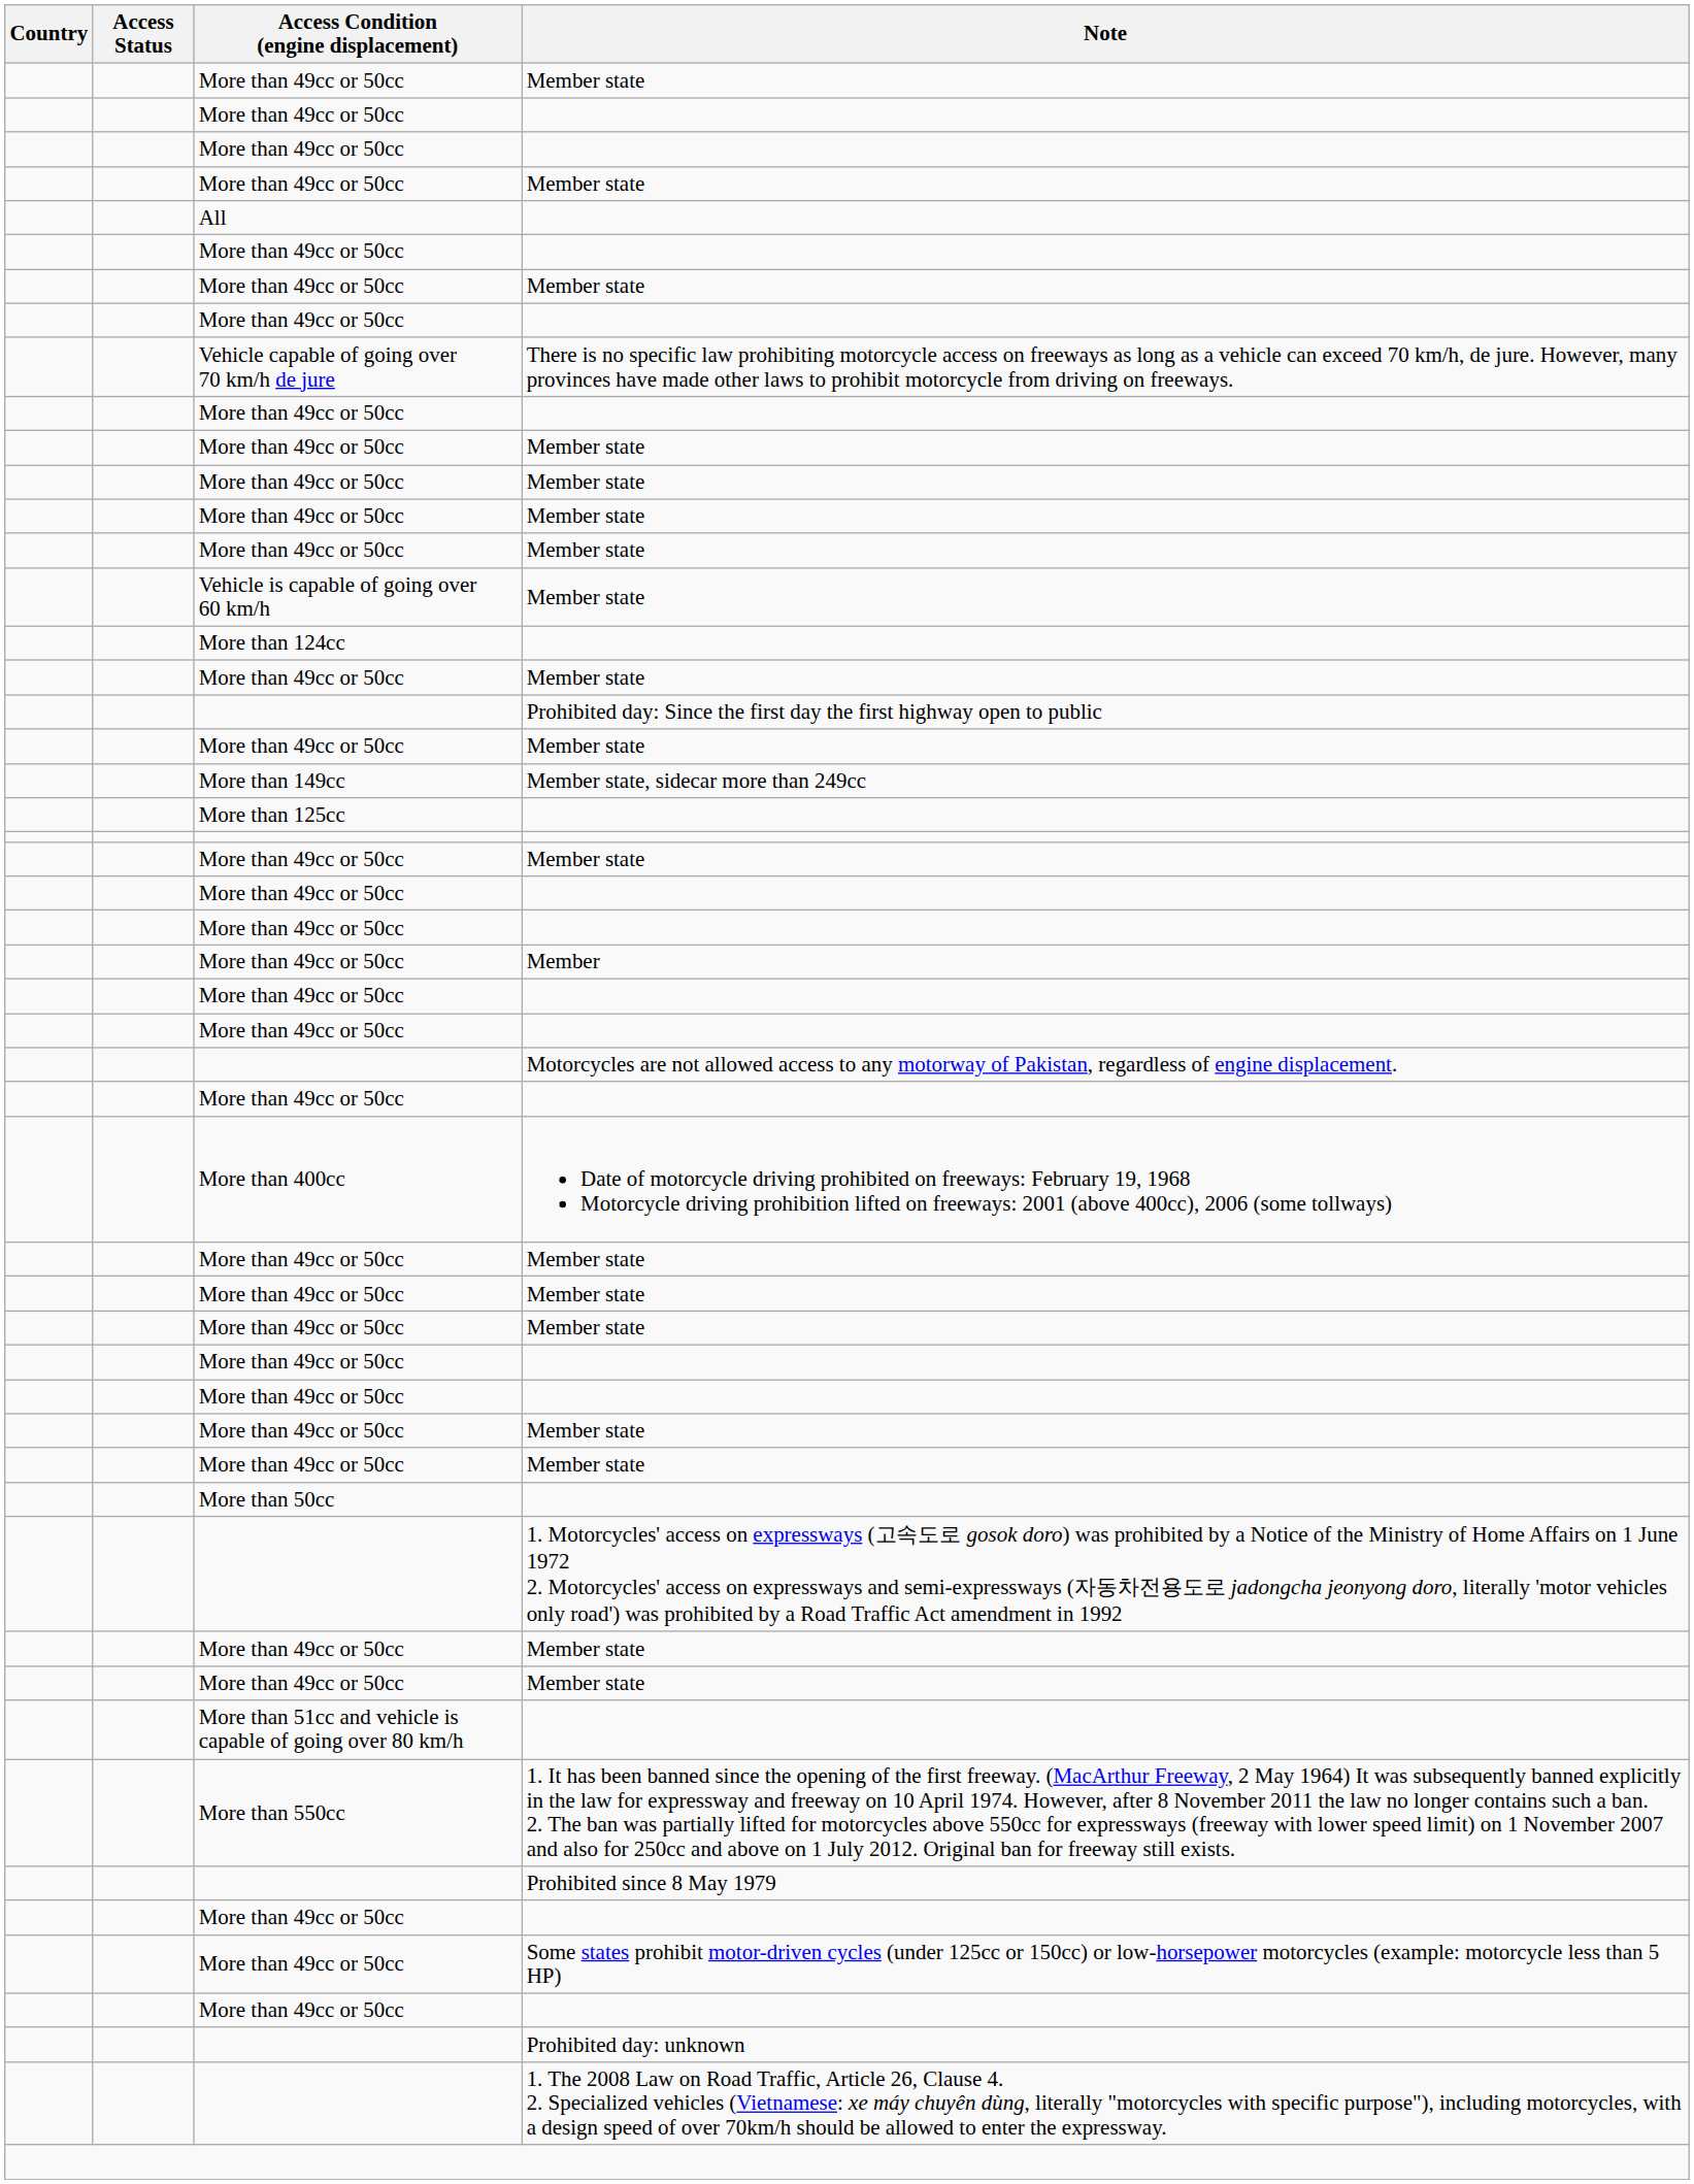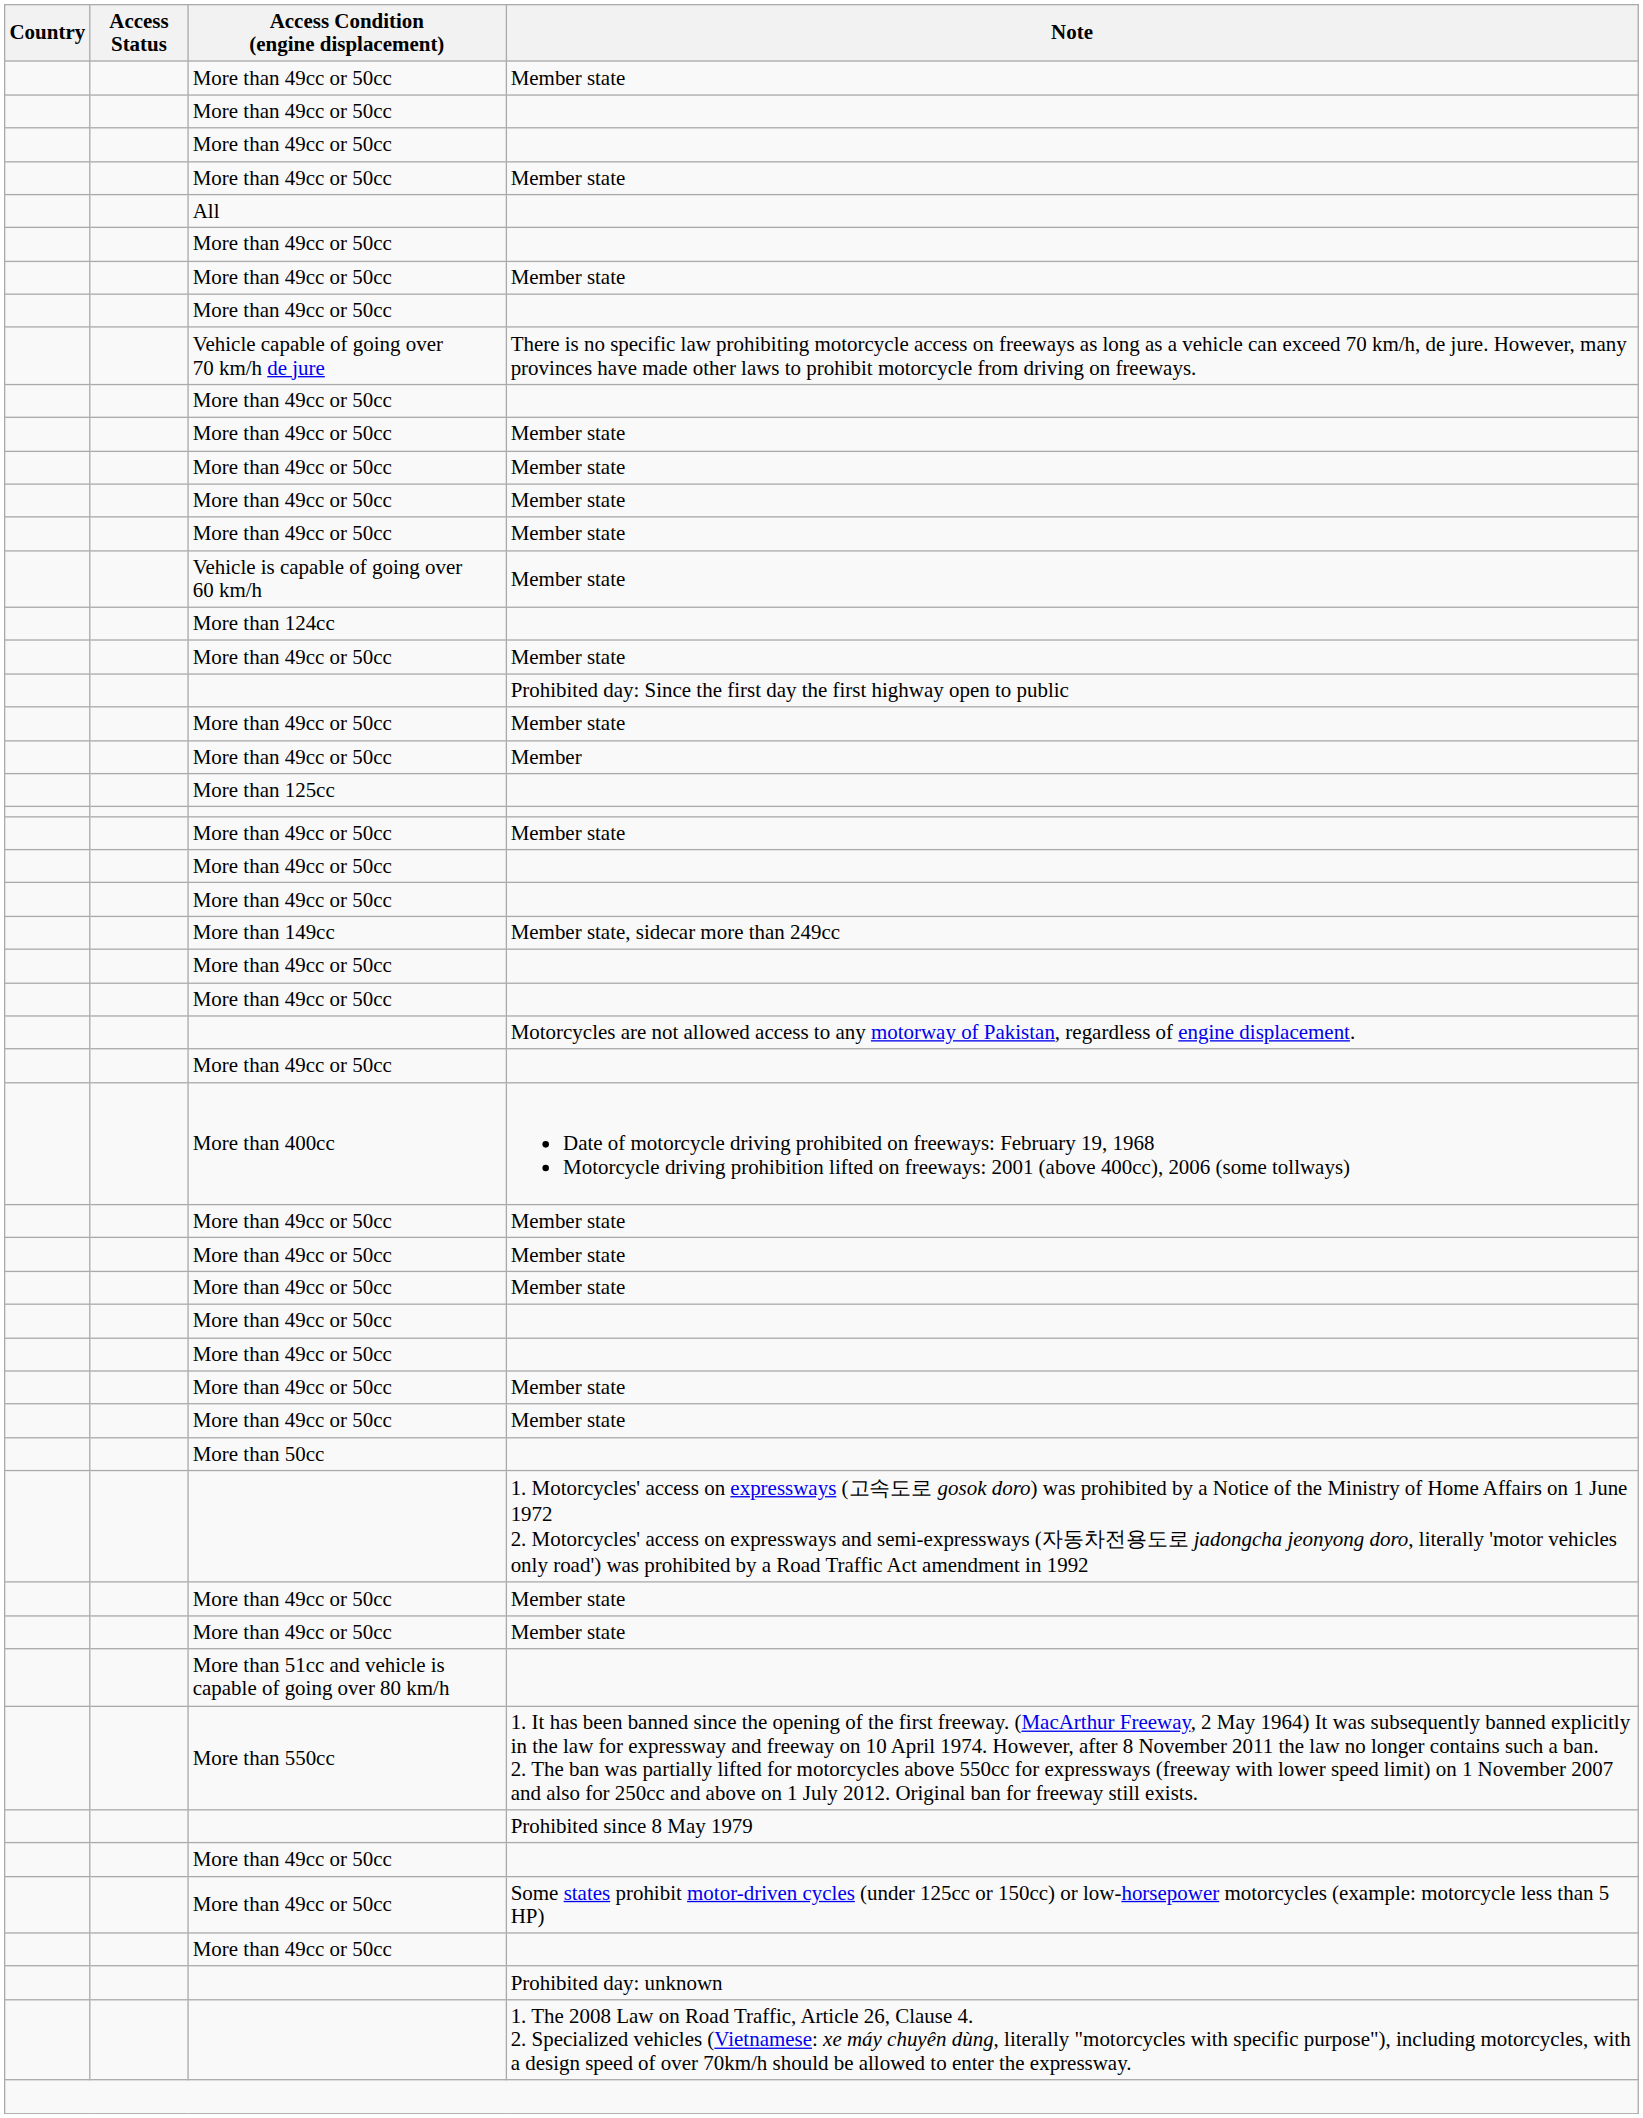rows swapped: Member state, sidecar more than 249cc <-> Member
